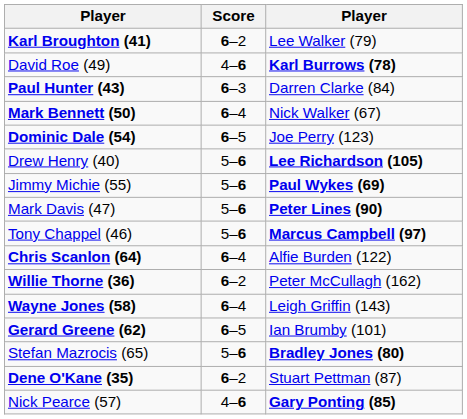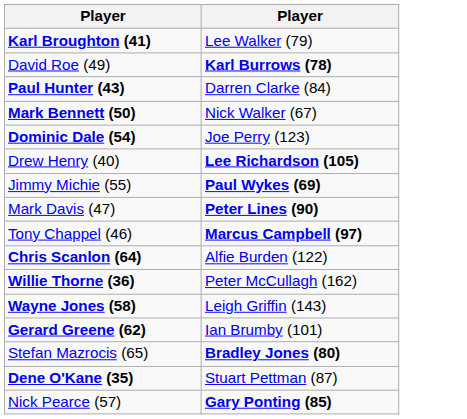- column: Score | 6–2 | 4–6 | 6–3 | 6–4 | 6–5 | 5–6 | 5–6 | 5–6 | 5–6 | 6–4 | 6–2 | 6–4 | 6–5 | 5–6 | 6–2 | 4–6
